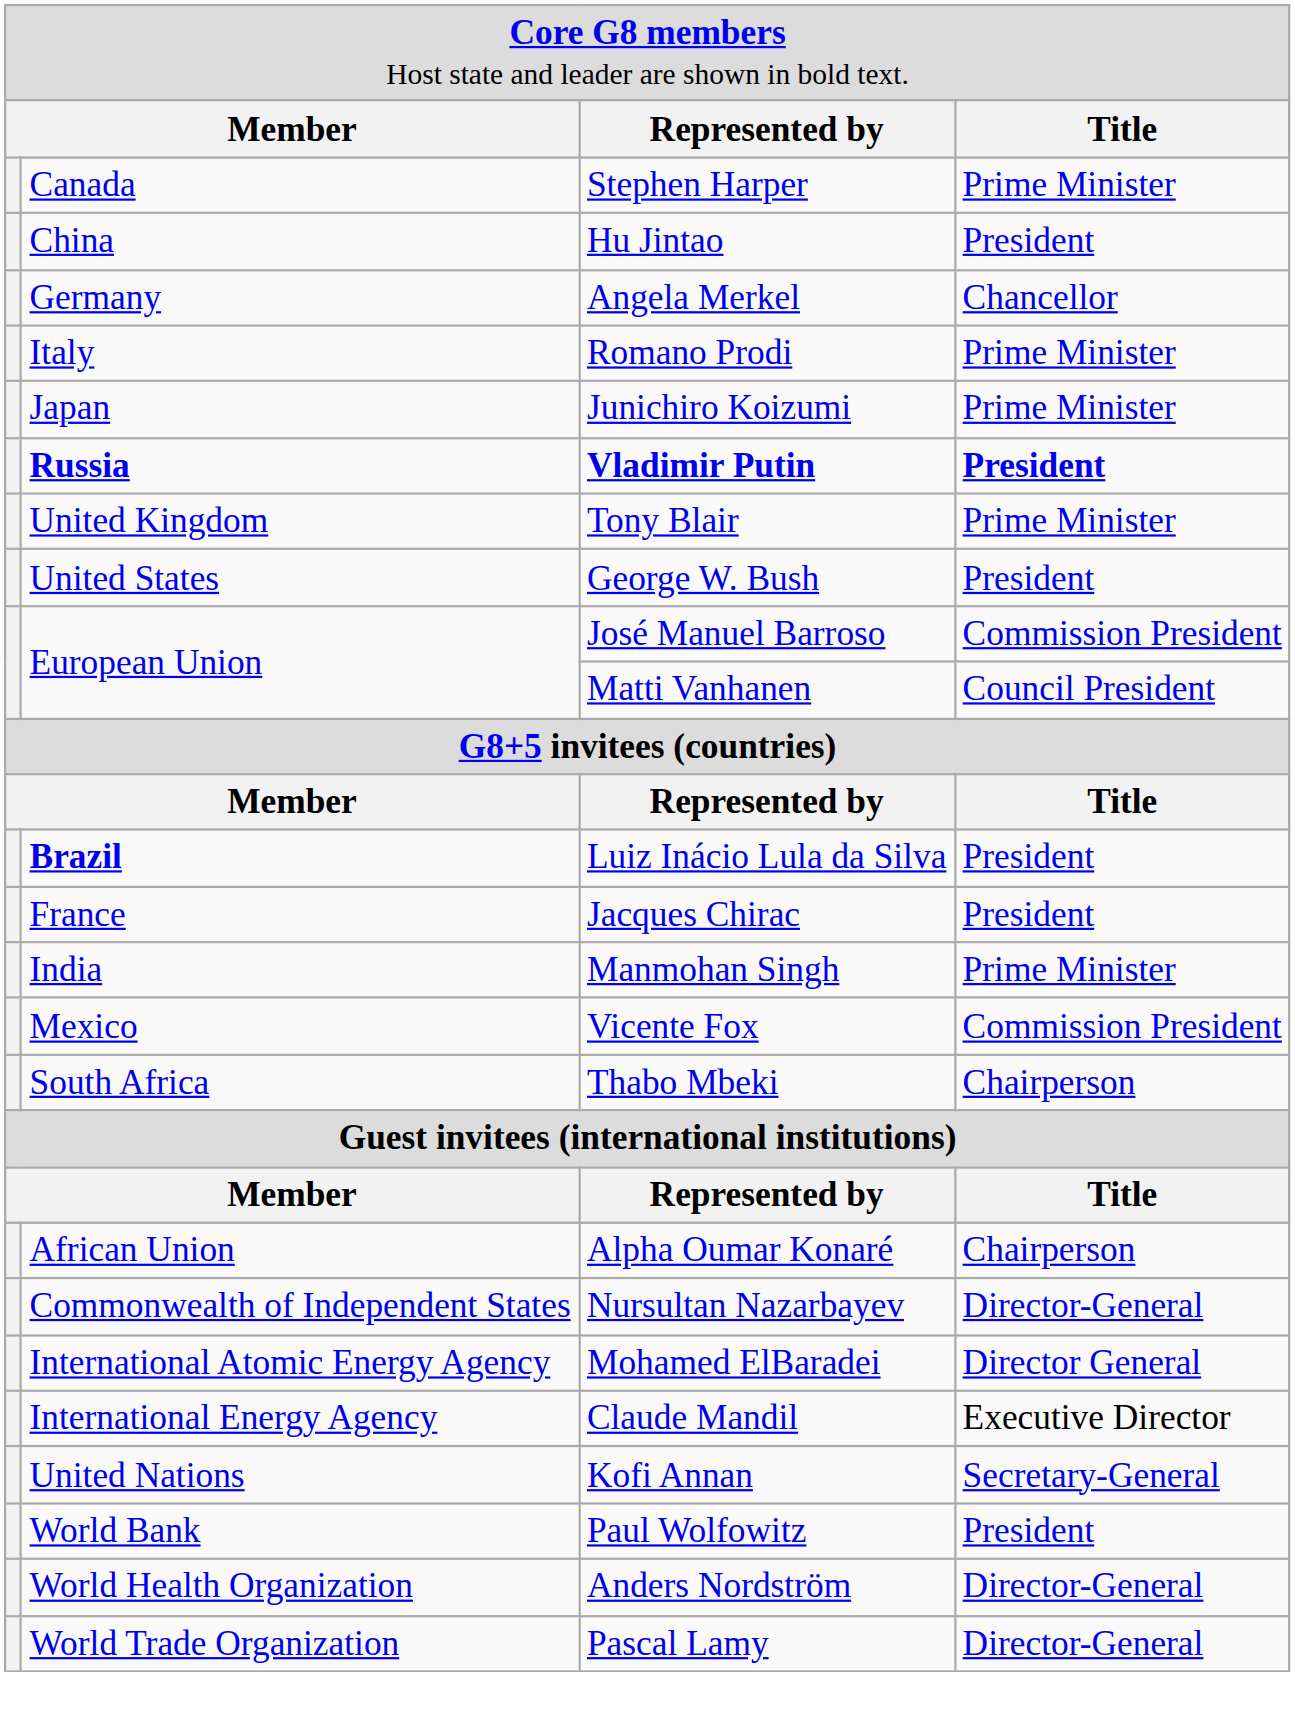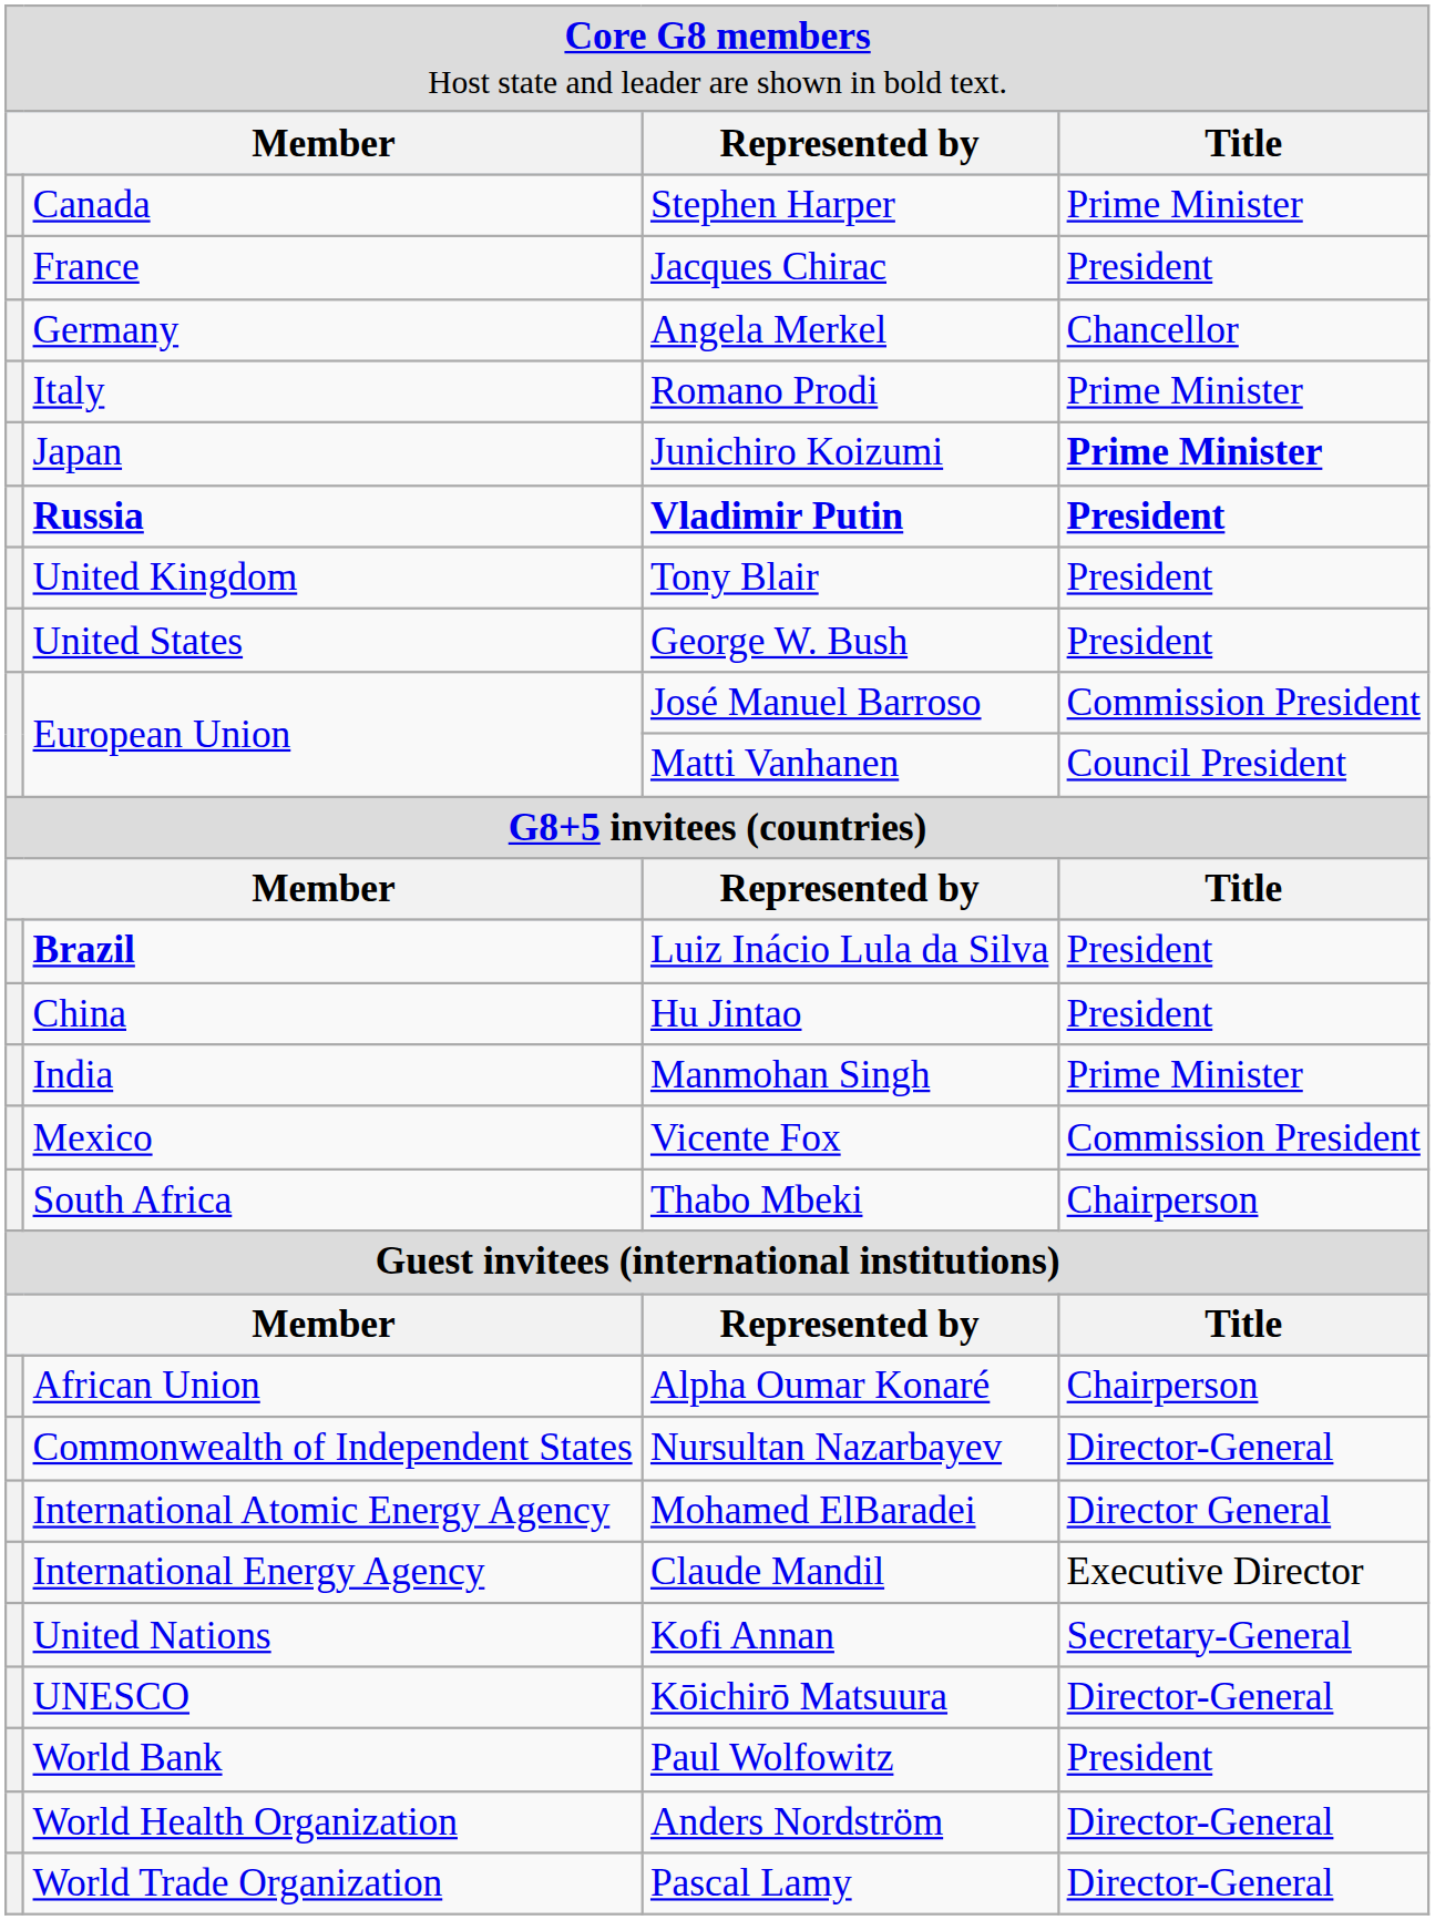rows swapped: Jacques Chirac <-> Hu Jintao
Junichiro Koizumi | column 4: normal -> bold
Tony Blair | column 4: Prime Minister -> President
+ row: UNESCO | Kōichirō Matsuura | Director-General
